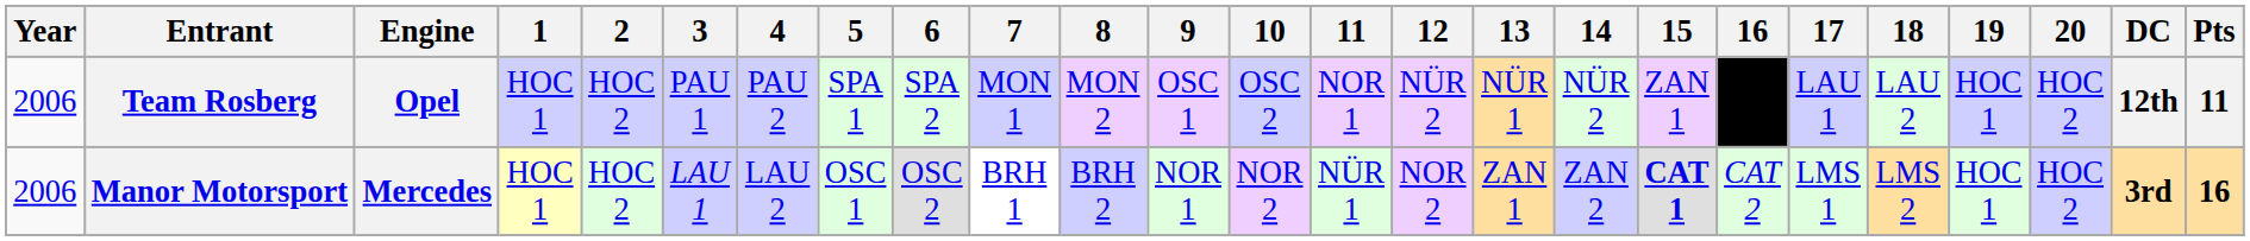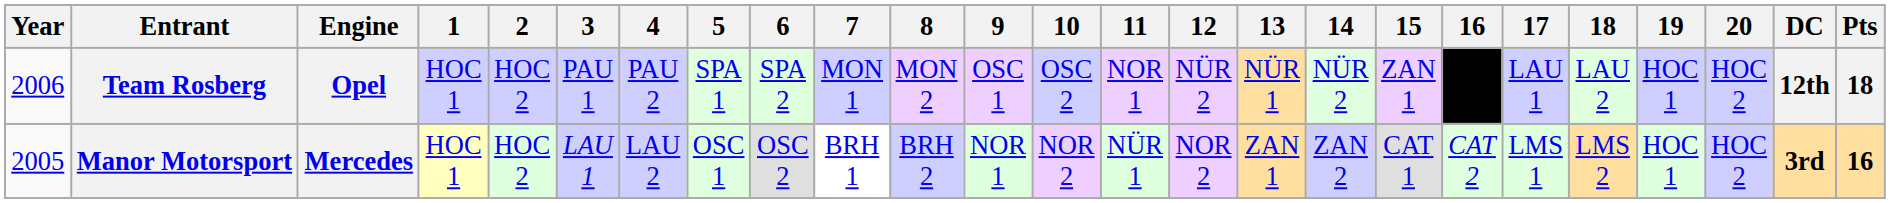Team Rosberg | Pts: 11 -> 18
Manor Motorsport | Year: 2006 -> 2005
Manor Motorsport | 15: bold -> normal
